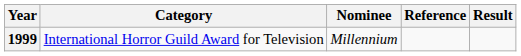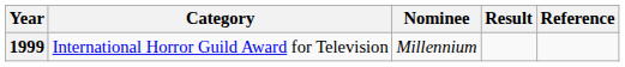columns swapped: Result <-> Reference
